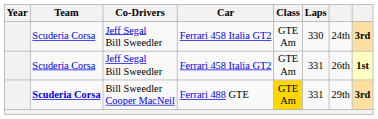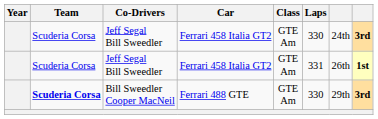Bill Sweedler Cooper MacNeil | Class: gold background -> no background
Bill Sweedler Cooper MacNeil | Laps: 331 -> 330
